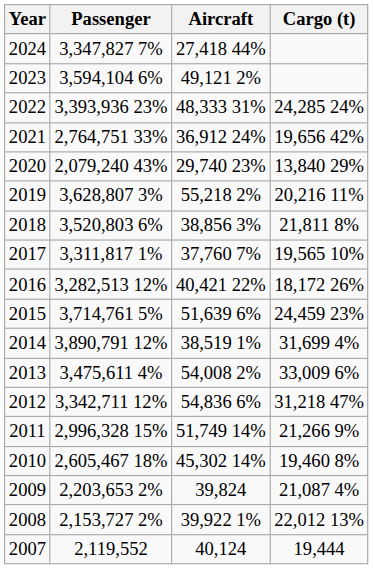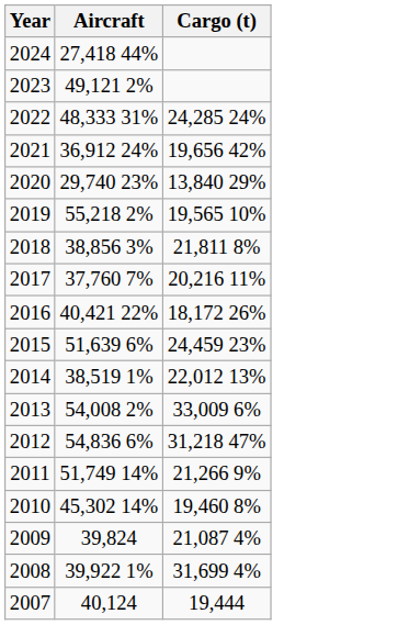- column: Passenger | 3,347,827 7% | 3,594,104 6% | 3,393,936 23% | 2,764,751 33% | 2,079,240 43% | 3,628,807 3% | 3,520,803 6% | 3,311,817 1% | 3,282,513 12% | 3,714,761 5% | 3,890,791 12% | 3,475,611 4% | 3,342,711 12% | 2,996,328 15% | 2,605,467 18% | 2,203,653 2% | 2,153,727 2% | 2,119,552
2019 | Cargo (t): 20,216 11% -> 19,565 10%
2017 | Cargo (t): 19,565 10% -> 20,216 11%
2014 | Cargo (t): 31,699 4% -> 22,012 13%
2008 | Cargo (t): 22,012 13% -> 31,699 4%
